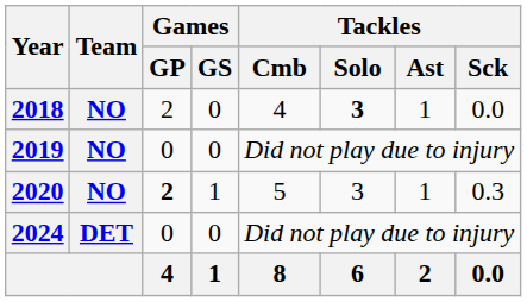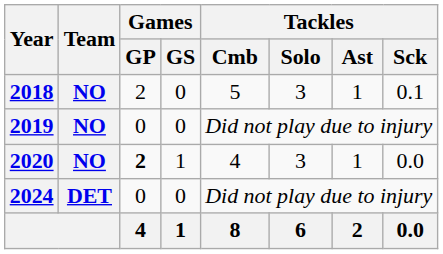2018 | Tackles / Cmb: 4 -> 5
2018 | Tackles / Solo: bold -> normal
2018 | Tackles / Sck: 0.0 -> 0.1
2020 | Tackles / Cmb: 5 -> 4
2020 | Tackles / Sck: 0.3 -> 0.0
